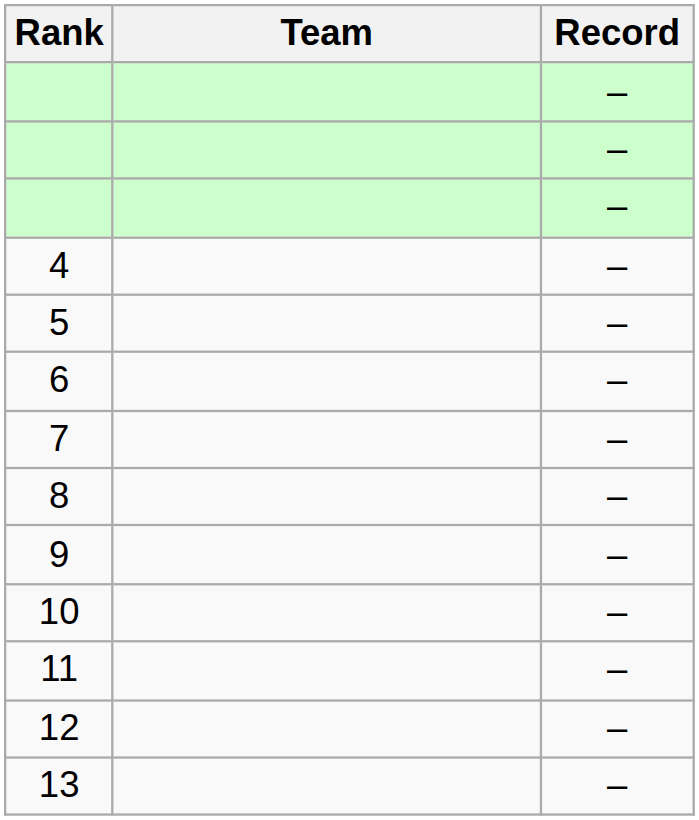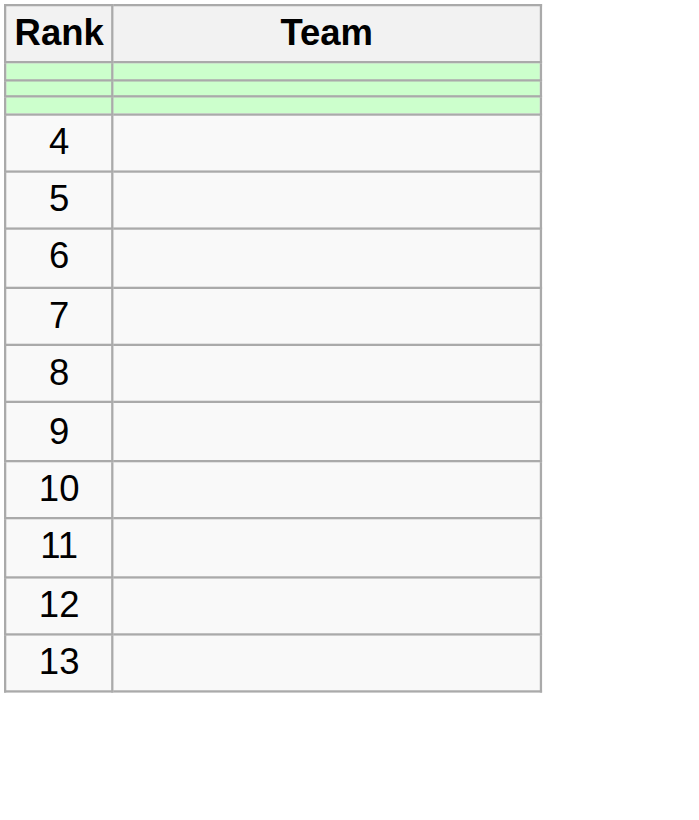- column: Record | – | – | – | – | – | – | – | – | – | – | – | – | –
